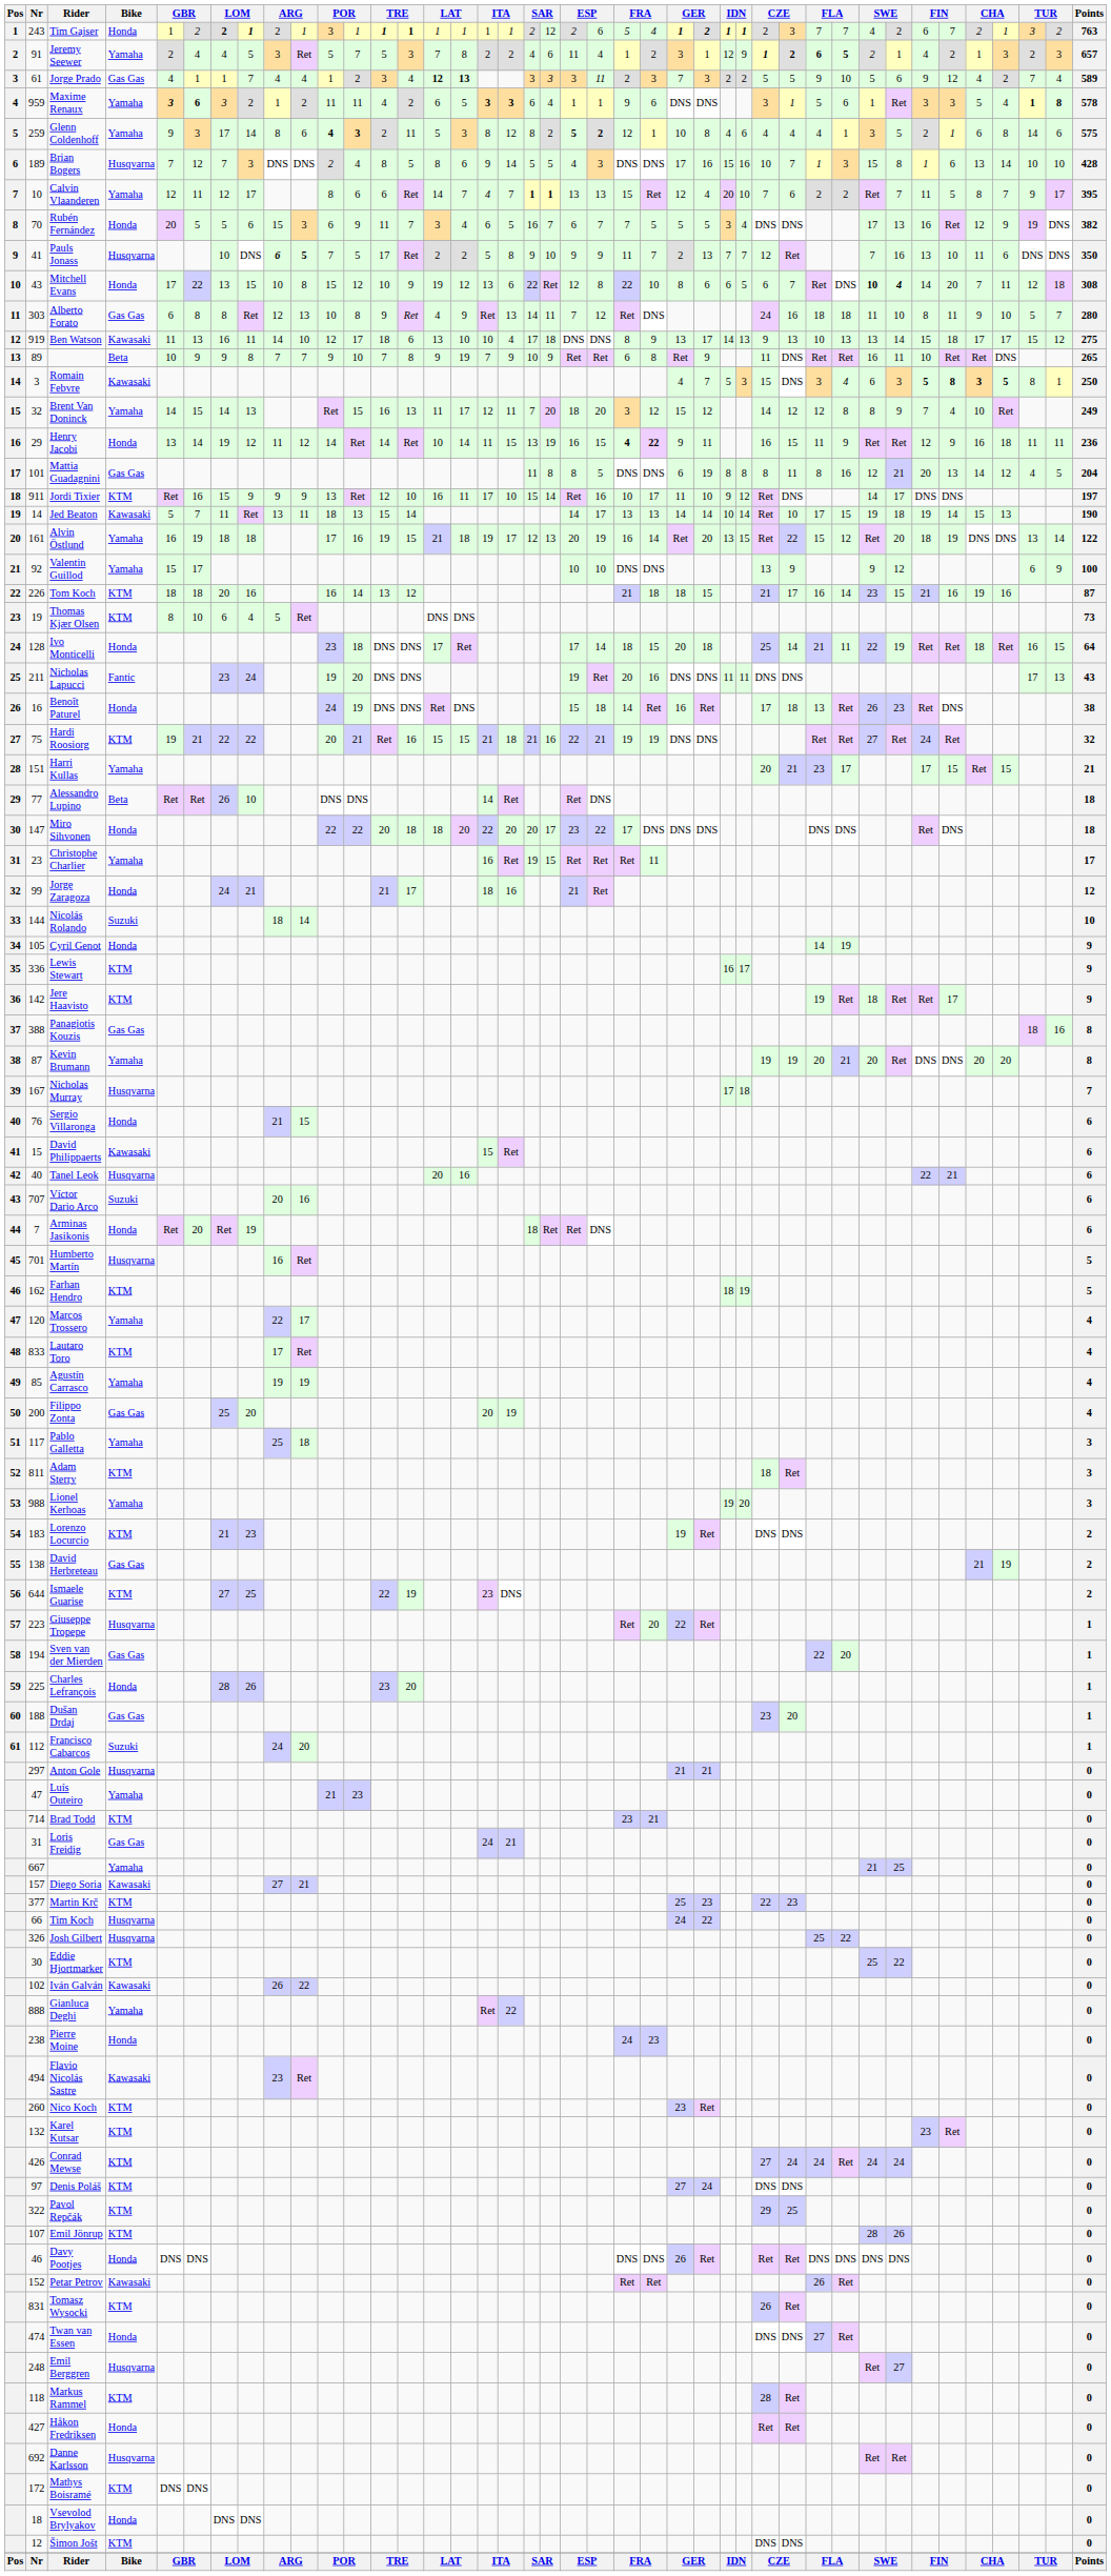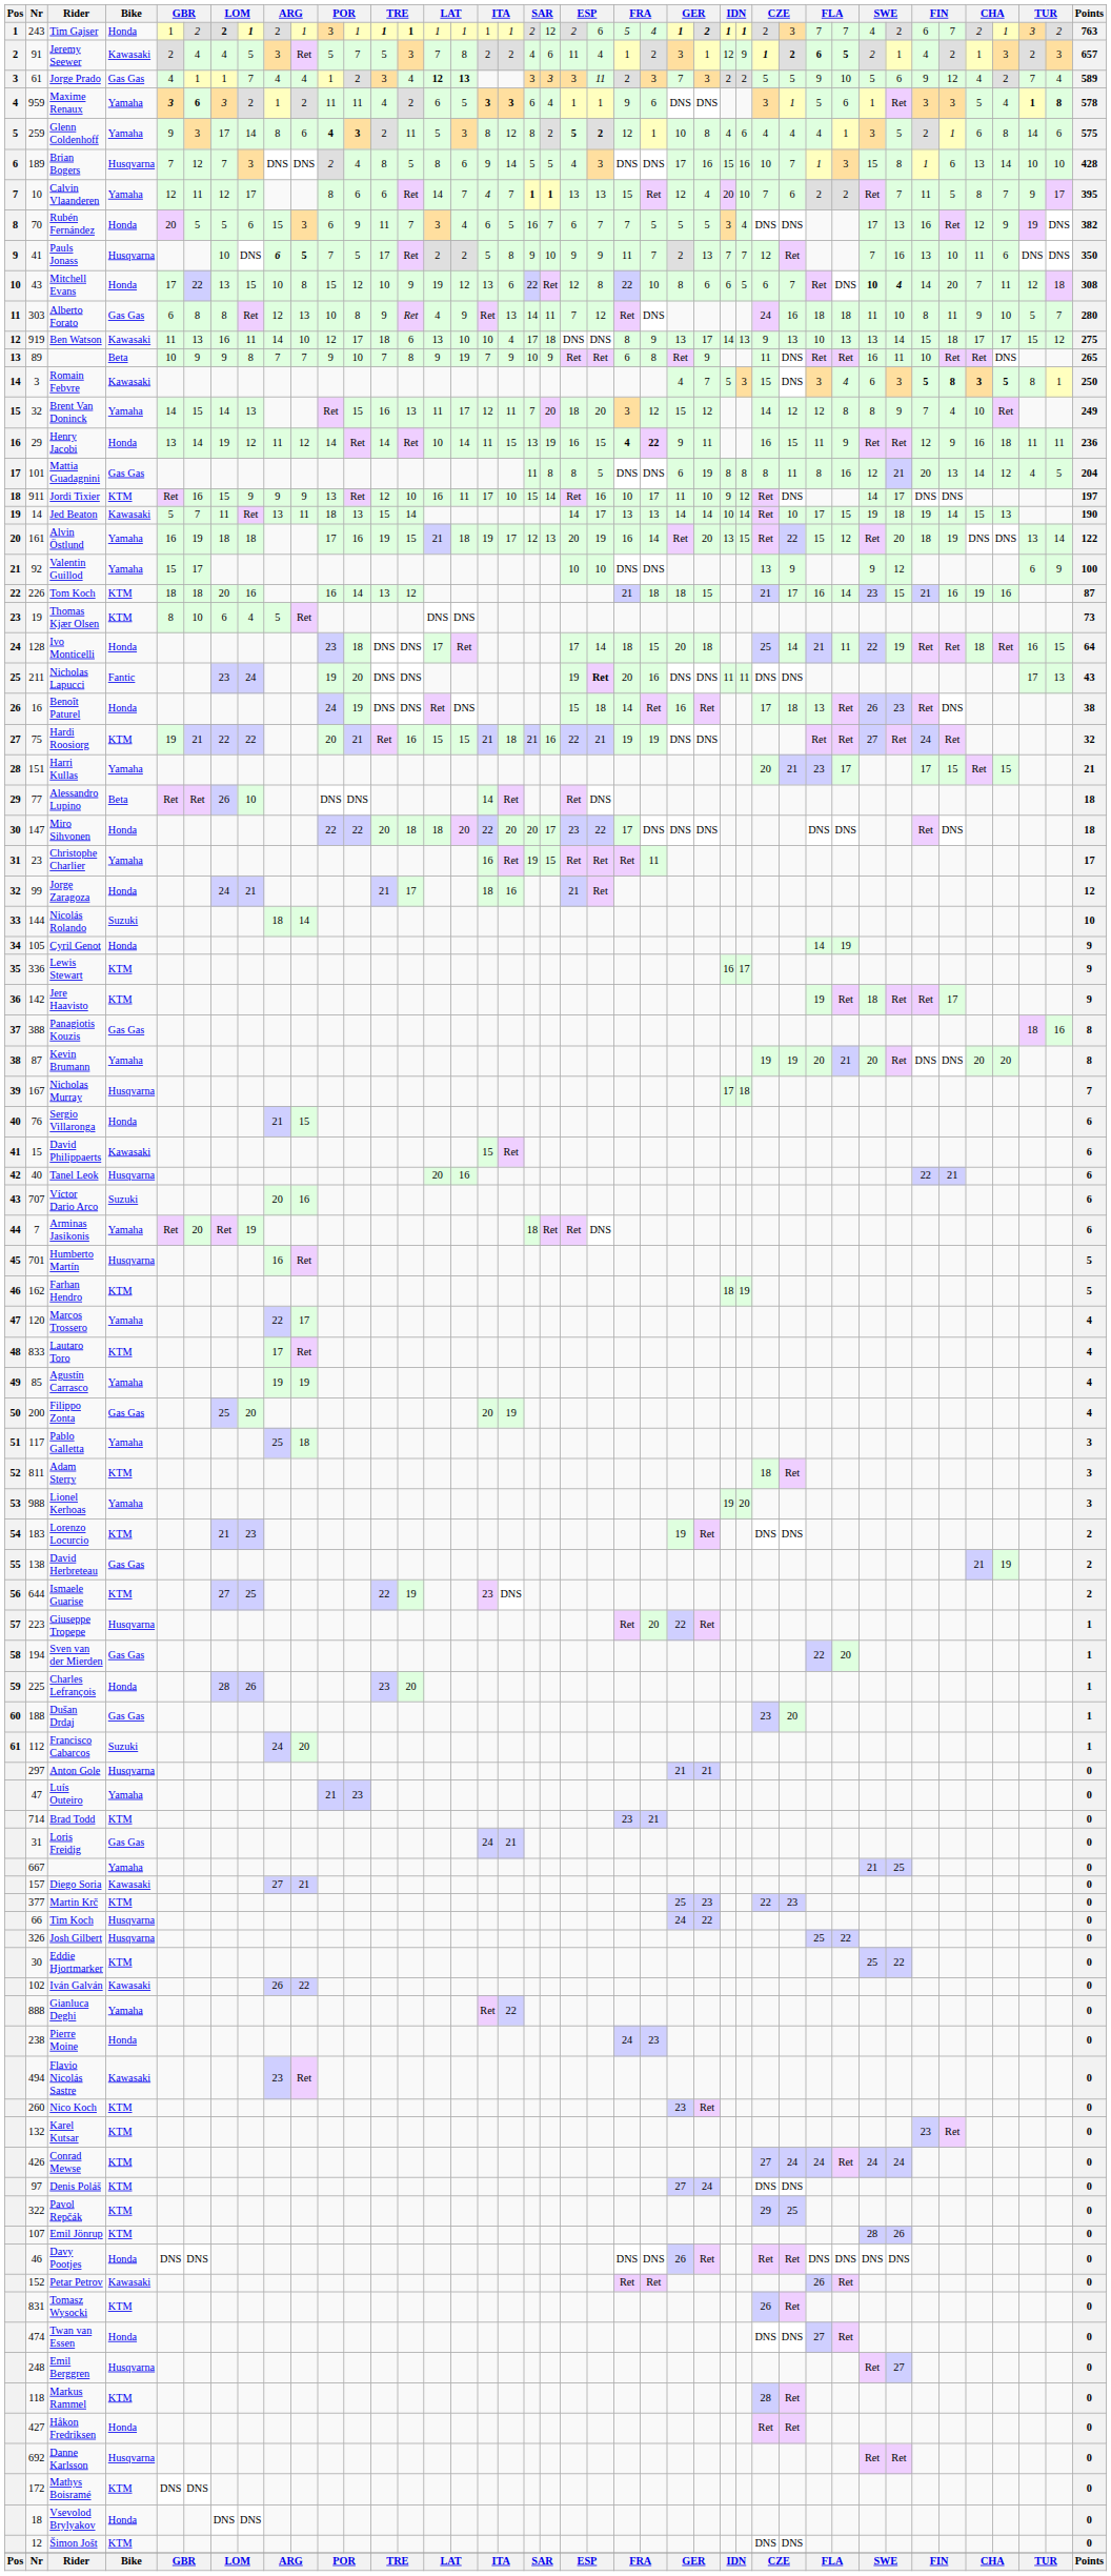Jeremy Seewer | Bike: Yamaha -> Kawasaki
Nicholas Lapucci | column 22: normal -> bold
Arminas Jasikonis | Bike: Honda -> Yamaha
